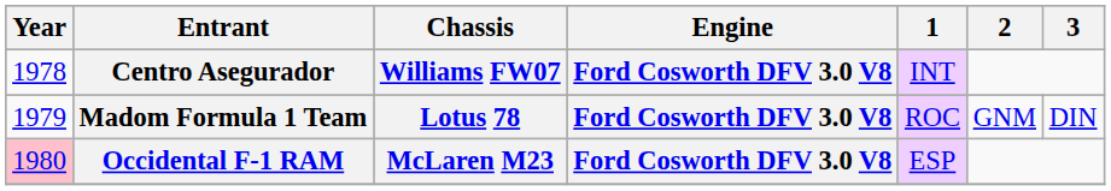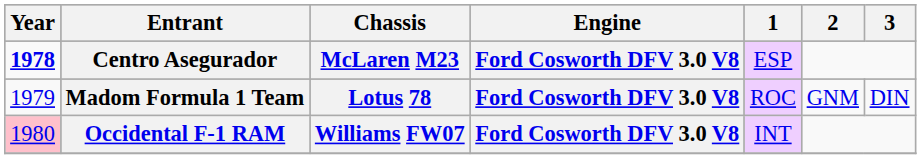Centro Asegurador | Year: normal -> bold
Centro Asegurador | Chassis: Williams FW07 -> McLaren M23
Centro Asegurador | 1: INT -> ESP
Occidental F-1 RAM | Chassis: McLaren M23 -> Williams FW07
Occidental F-1 RAM | 1: ESP -> INT
